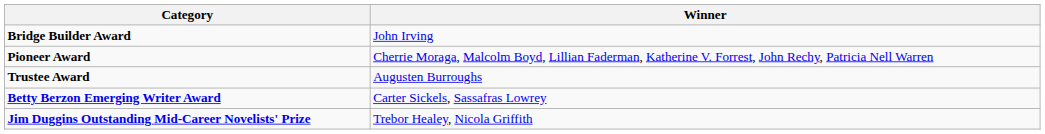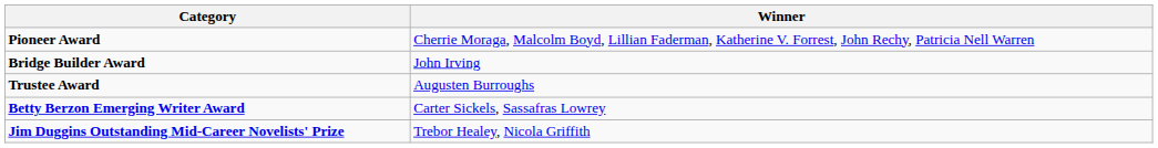rows swapped: Bridge Builder Award <-> Pioneer Award
